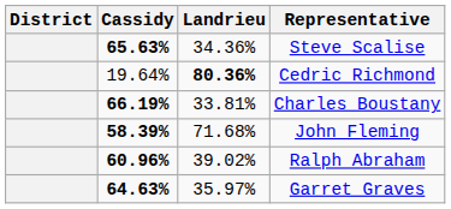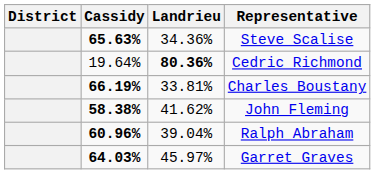John Fleming | Cassidy: 58.39% -> 58.38%
John Fleming | Landrieu: 71.68% -> 41.62%
Ralph Abraham | Landrieu: 39.02% -> 39.04%
Garret Graves | Cassidy: 64.63% -> 64.03%
Garret Graves | Landrieu: 35.97% -> 45.97%
